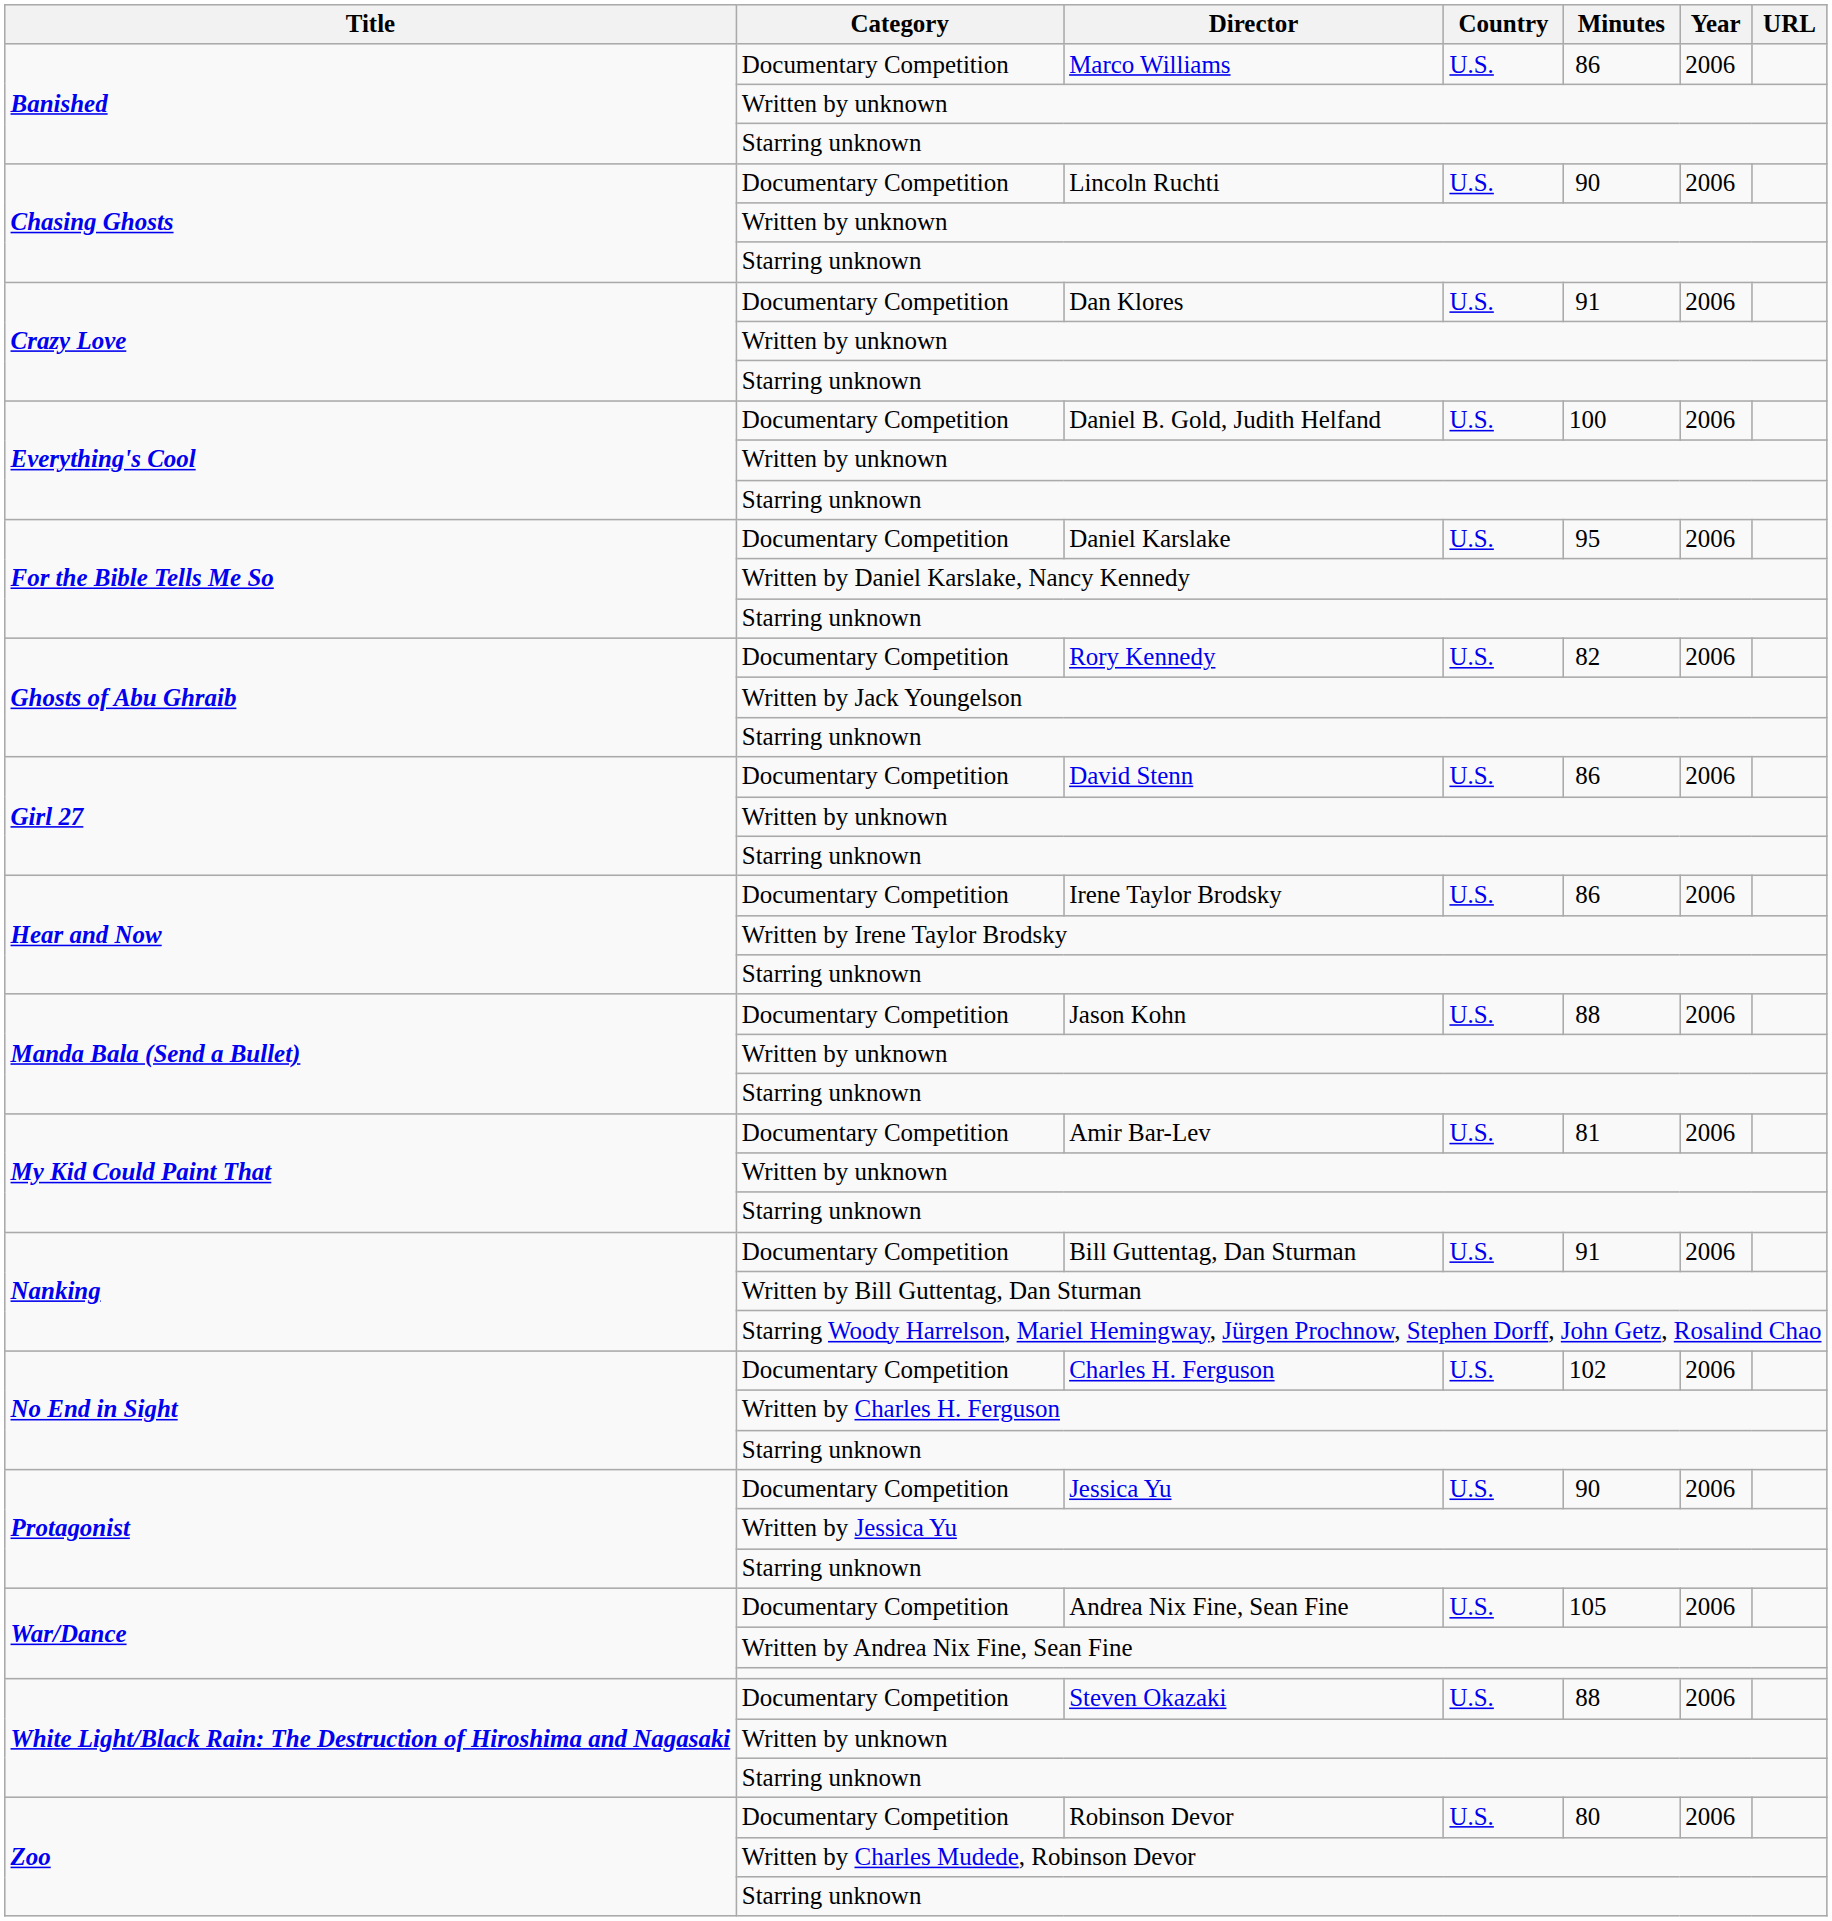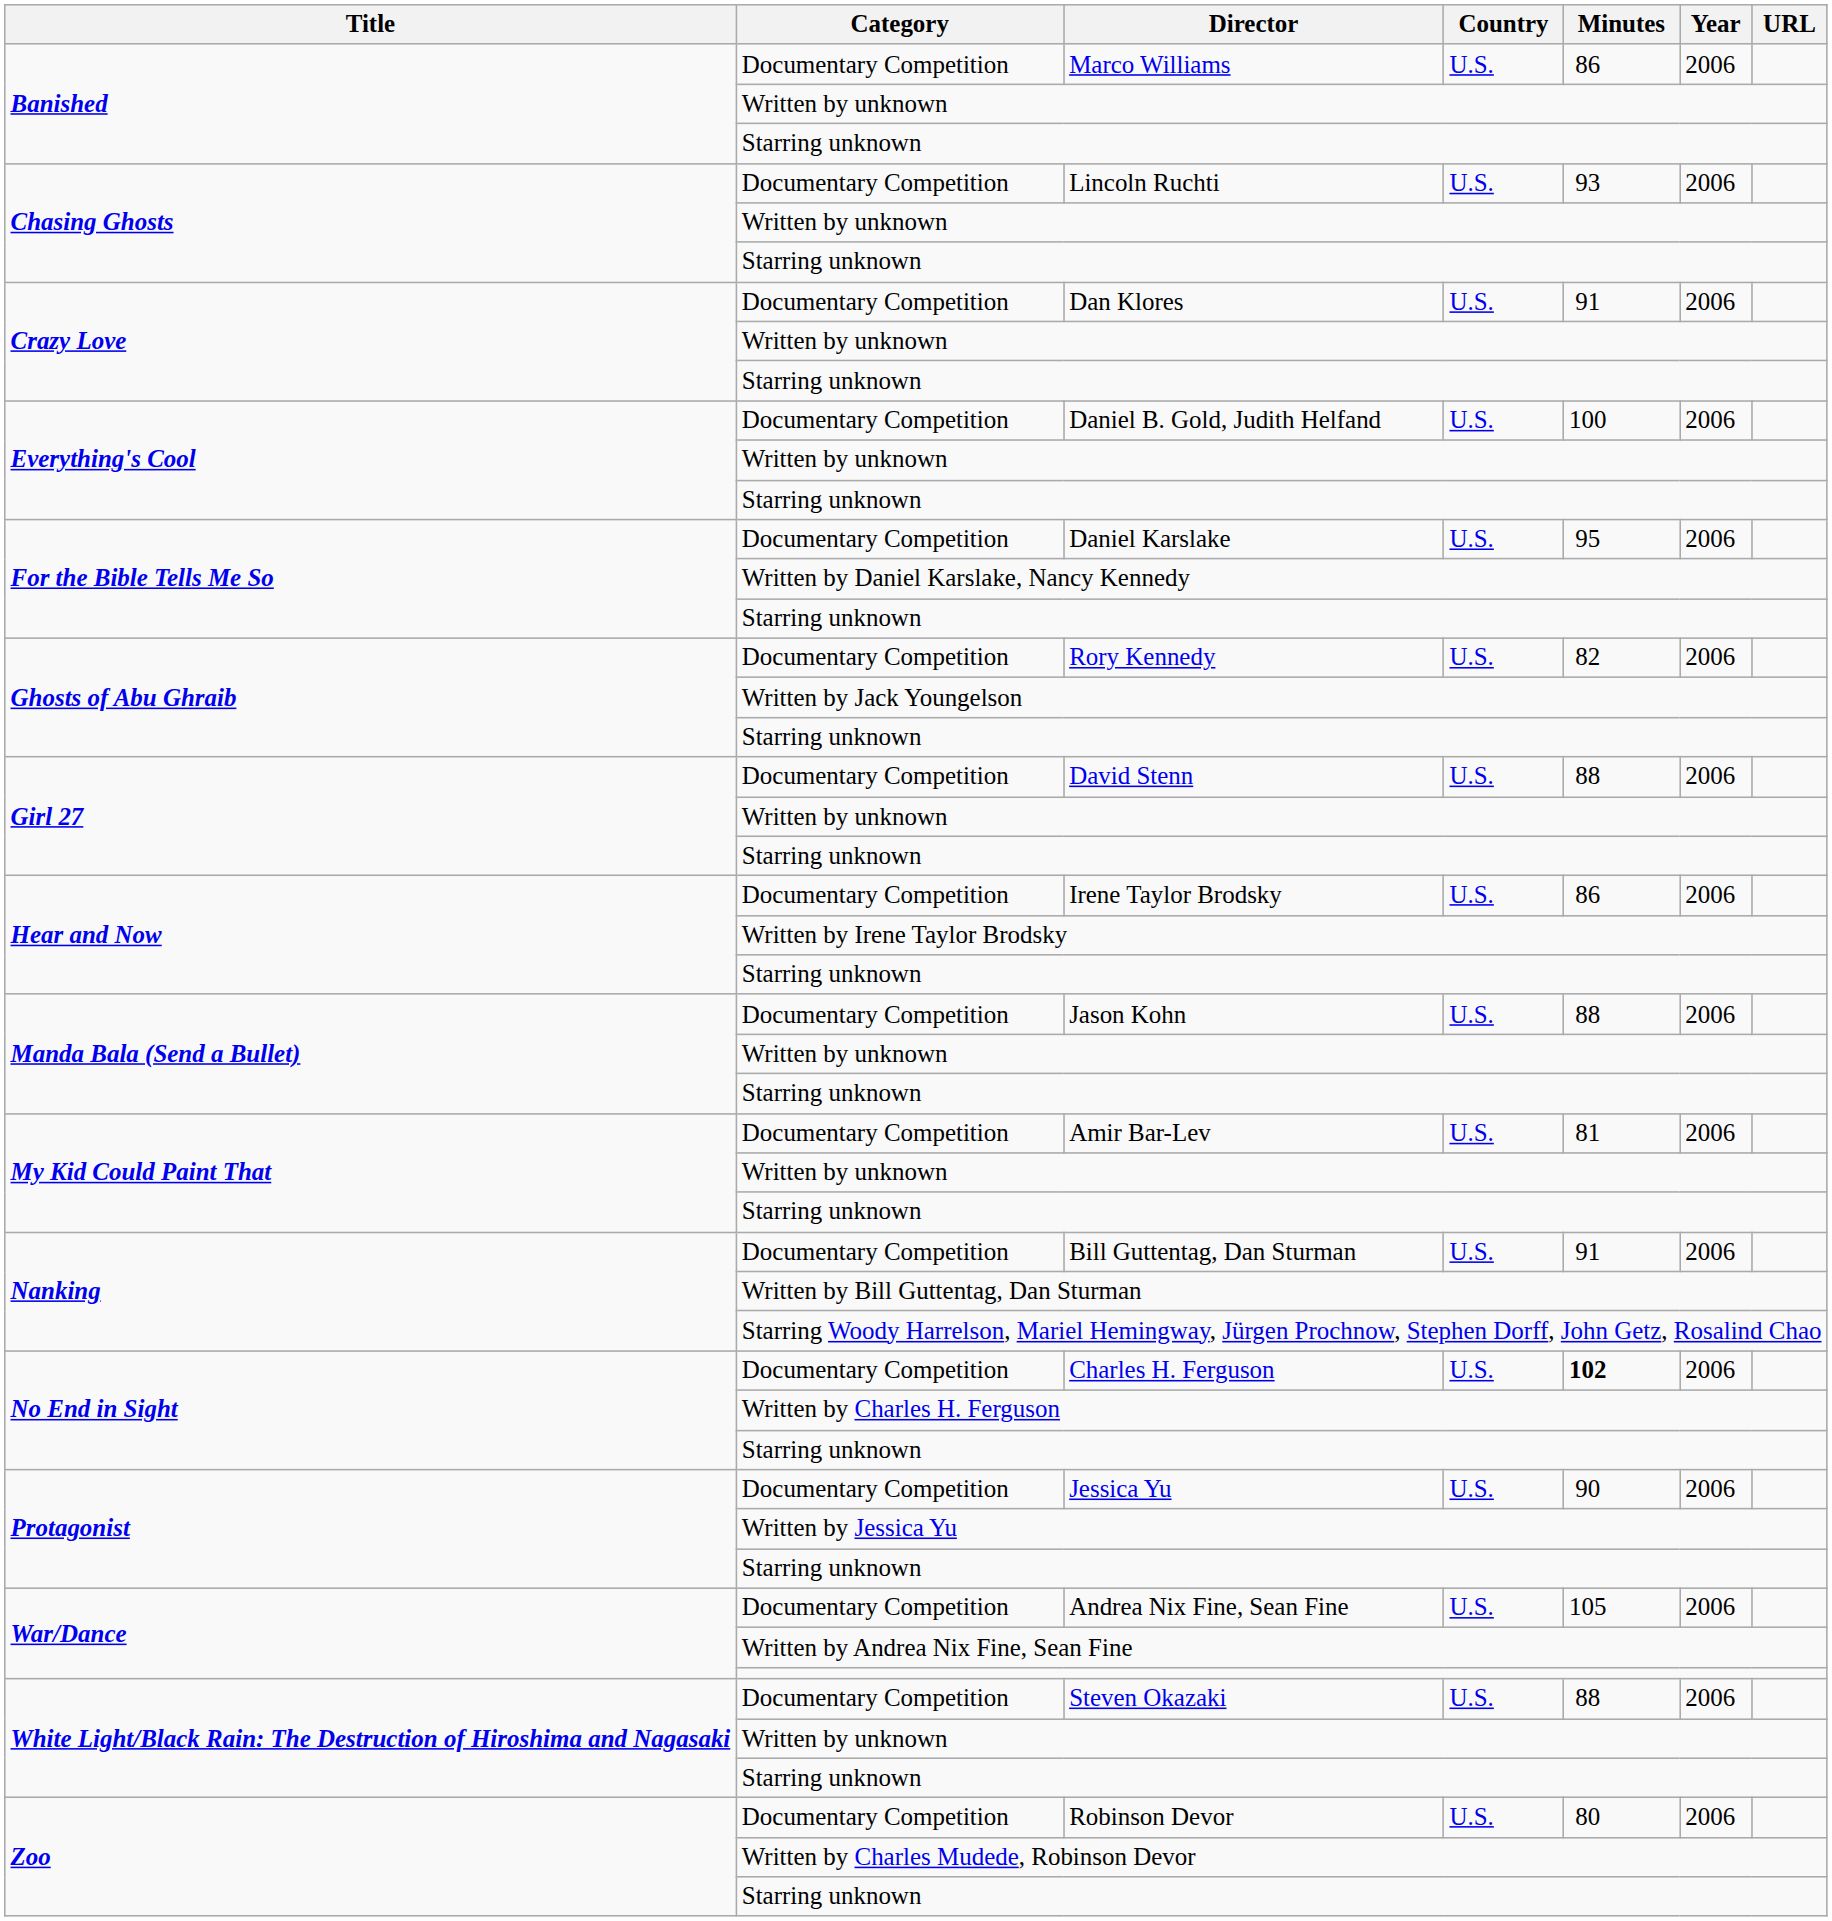Lincoln Ruchti | Minutes: 90 -> 93
David Stenn | Minutes: 86 -> 88
Charles H. Ferguson | Minutes: normal -> bold
